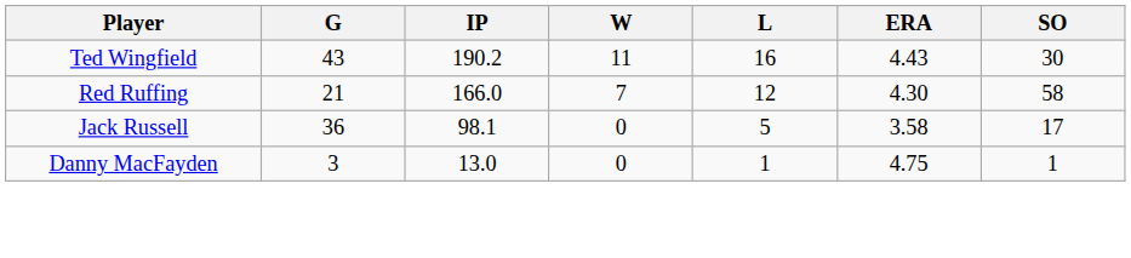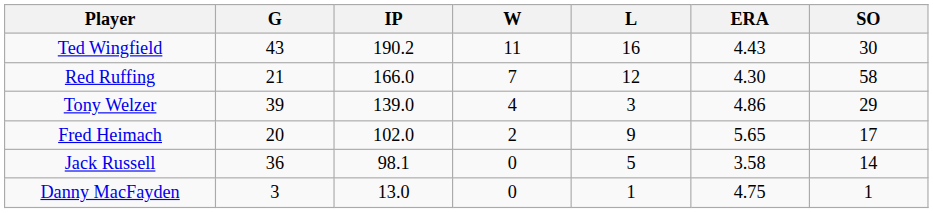+ row: Tony Welzer | 39 | 139.0 | 4 | 3 | 4.86 | 29
+ row: Fred Heimach | 20 | 102.0 | 2 | 9 | 5.65 | 17
Jack Russell | SO: 17 -> 14
